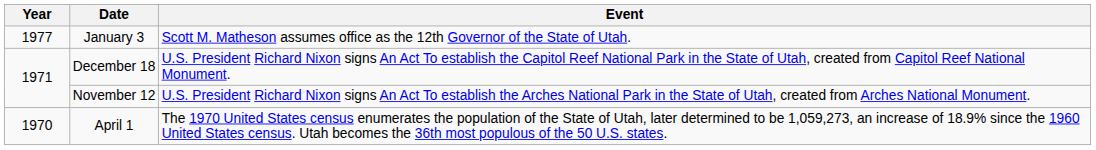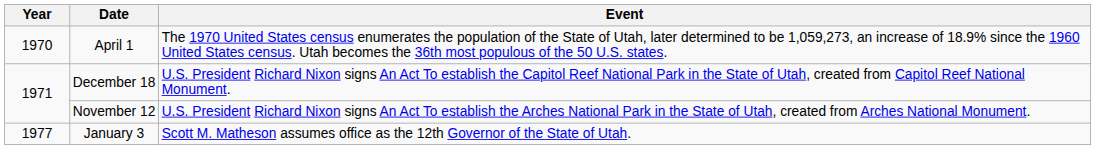rows swapped: January 3 <-> April 1
